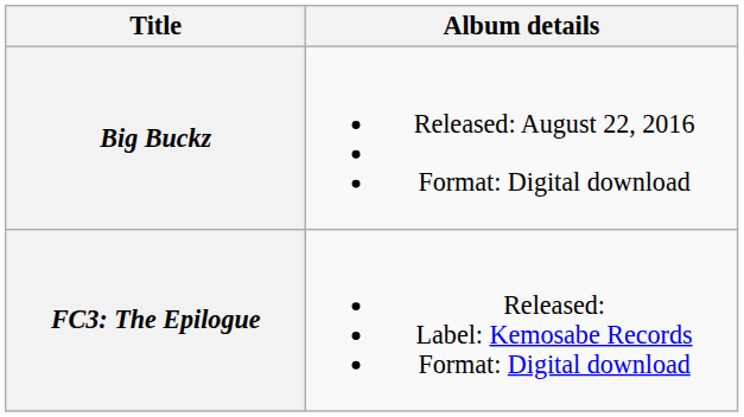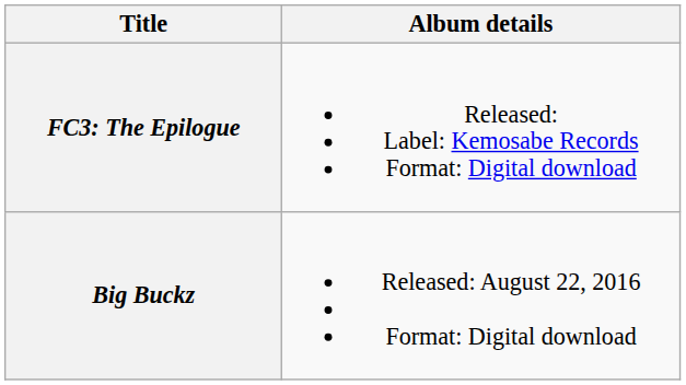rows swapped: Big Buckz <-> FC3: The Epilogue
